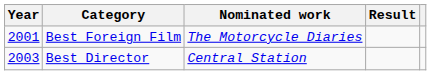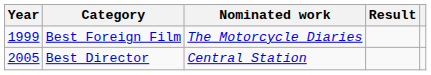Best Foreign Film | Year: 2001 -> 1999
Best Director | Year: 2003 -> 2005
